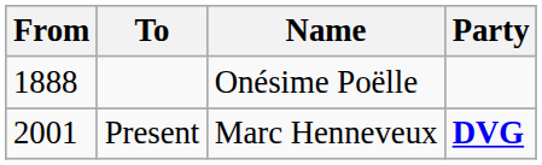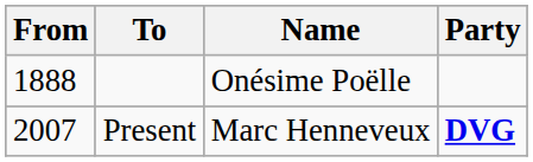Present | From: 2001 -> 2007
